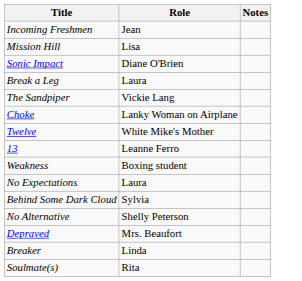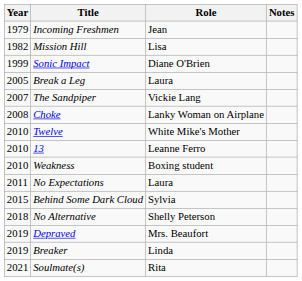+ column: Year | 1979 | 1982 | 1999 | 2005 | 2007 | 2008 | 2010 | 2010 | 2010 | 2011 | 2015 | 2018 | 2019 | 2019 | 2021
